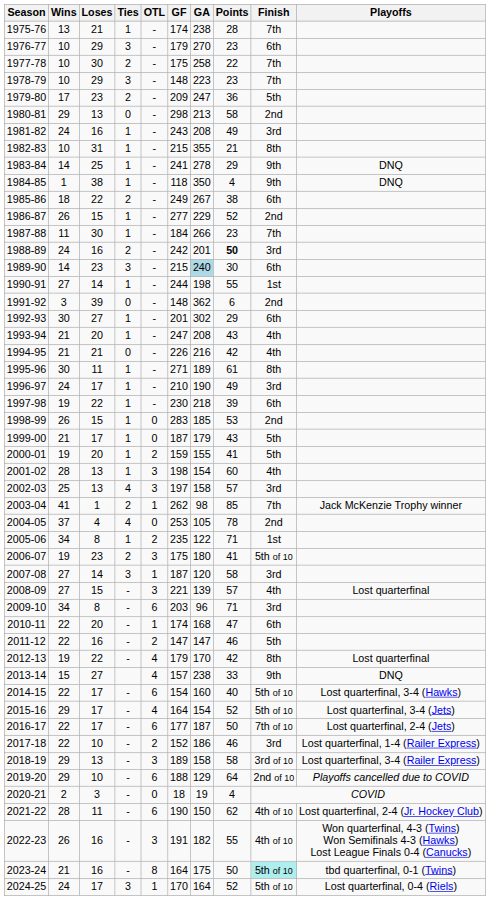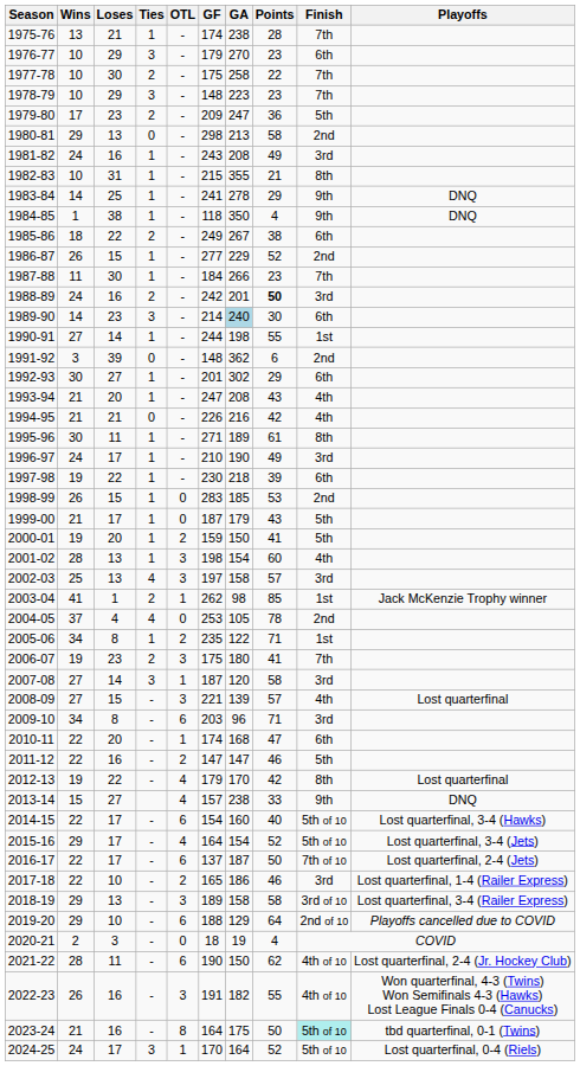1989-90 | GF: 215 -> 214
2000-01 | GA: 155 -> 150
2003-04 | Finish: 7th -> 1st
2006-07 | Finish: 5th of 10 -> 7th
2016-17 | GF: 177 -> 137
2017-18 | GF: 152 -> 165
